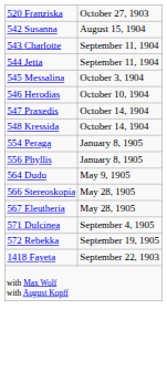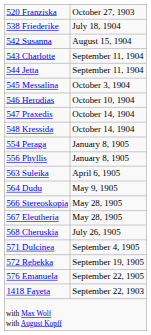+ row: 538 Friederike | July 18, 1904
+ row: 563 Suleika | April 6, 1905
+ row: 568 Cheruskia | July 26, 1905
+ row: 576 Emanuela | September 22, 1905
